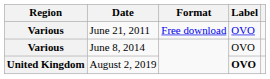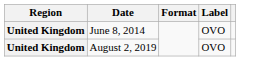- row: Various | June 21, 2011 | Free download | OVO
June 8, 2014 | Region: Various -> United Kingdom
August 2, 2019 | Label: bold -> normal
